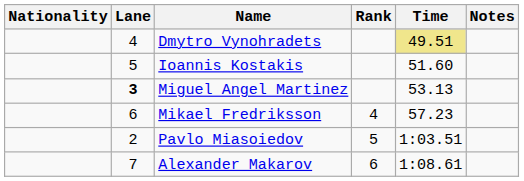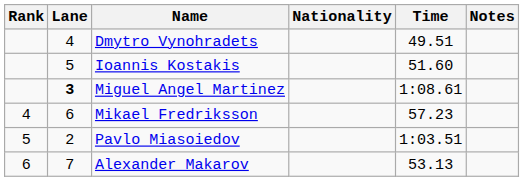columns swapped: Rank <-> Nationality
Dmytro Vynohradets | Time: khaki background -> no background
Miguel Angel Martinez | Time: 53.13 -> 1:08.61
Alexander Makarov | Time: 1:08.61 -> 53.13
